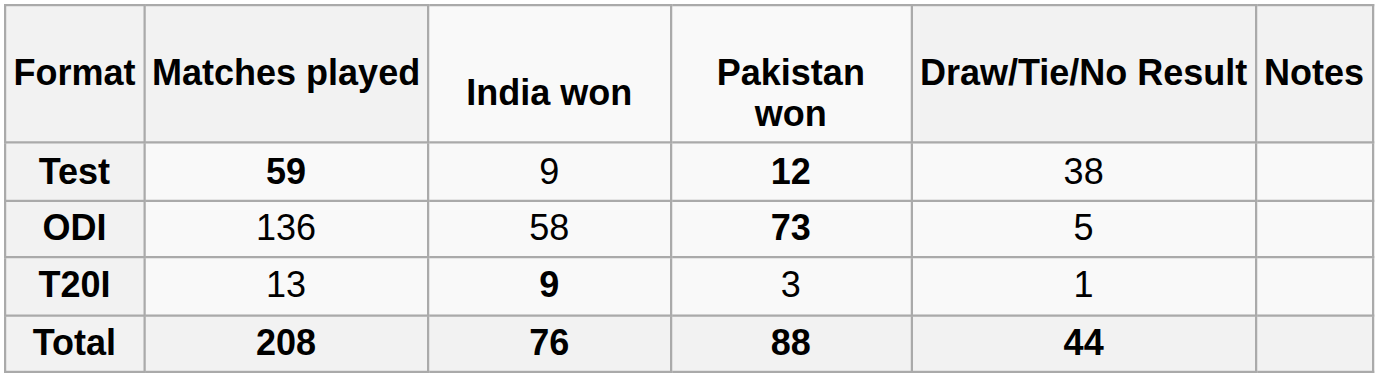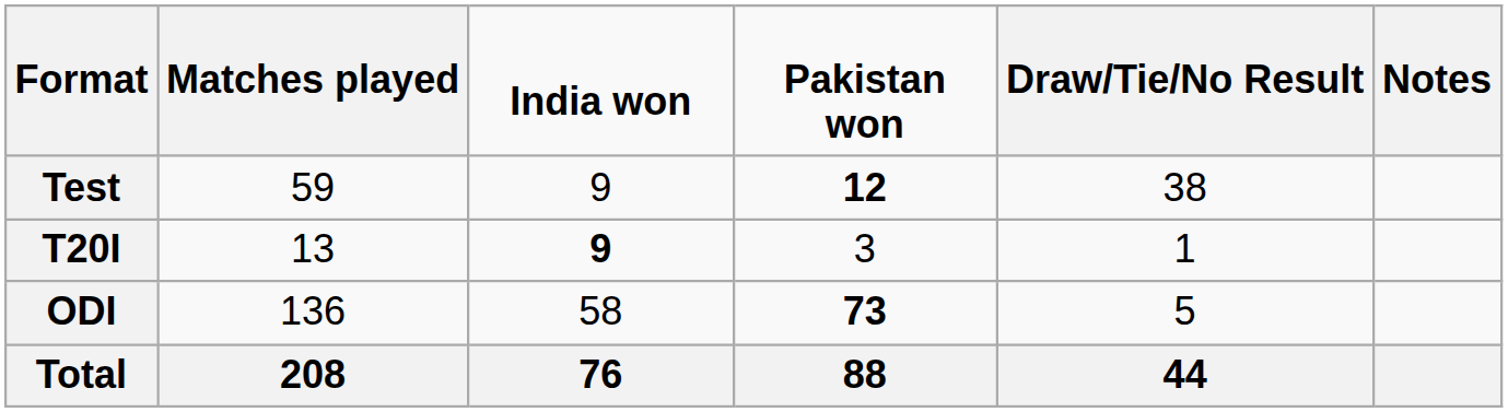Test | column 2: bold -> normal
rows swapped: ODI <-> T20I
